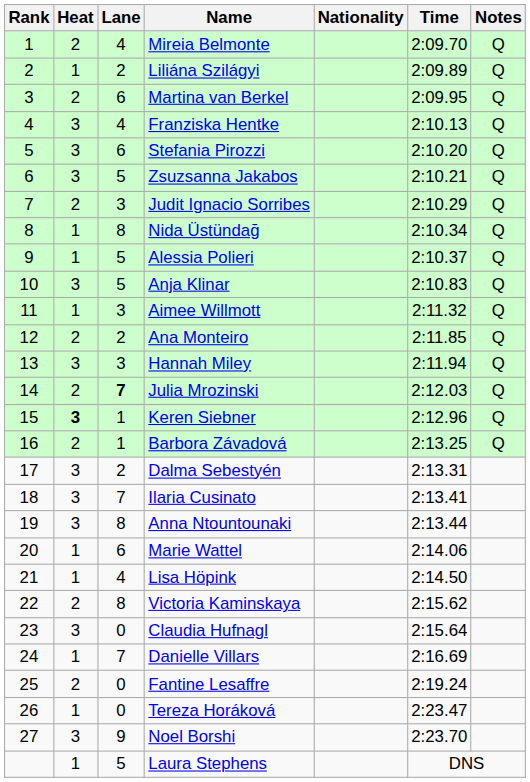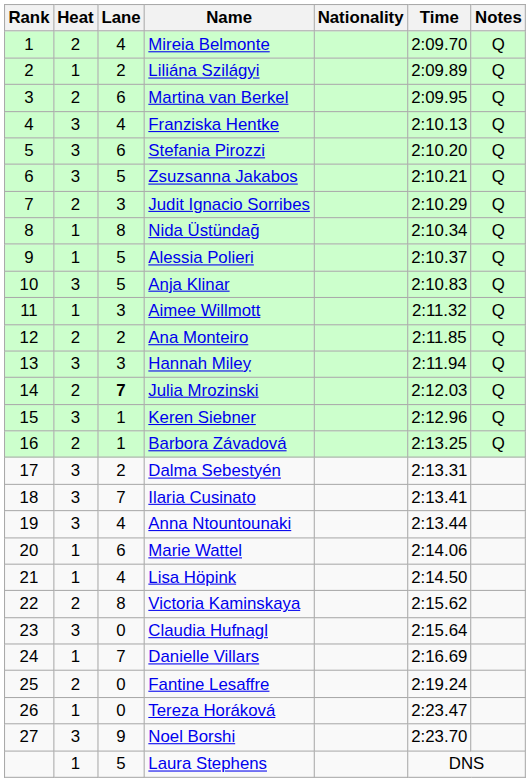Keren Siebner | Heat: bold -> normal
Anna Ntountounaki | Lane: 8 -> 4
